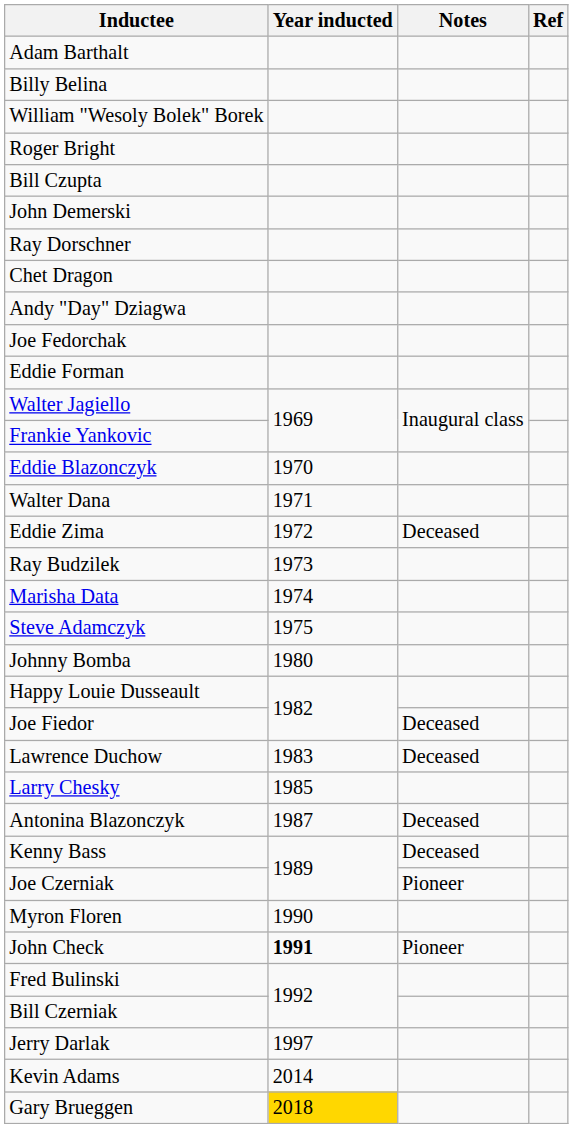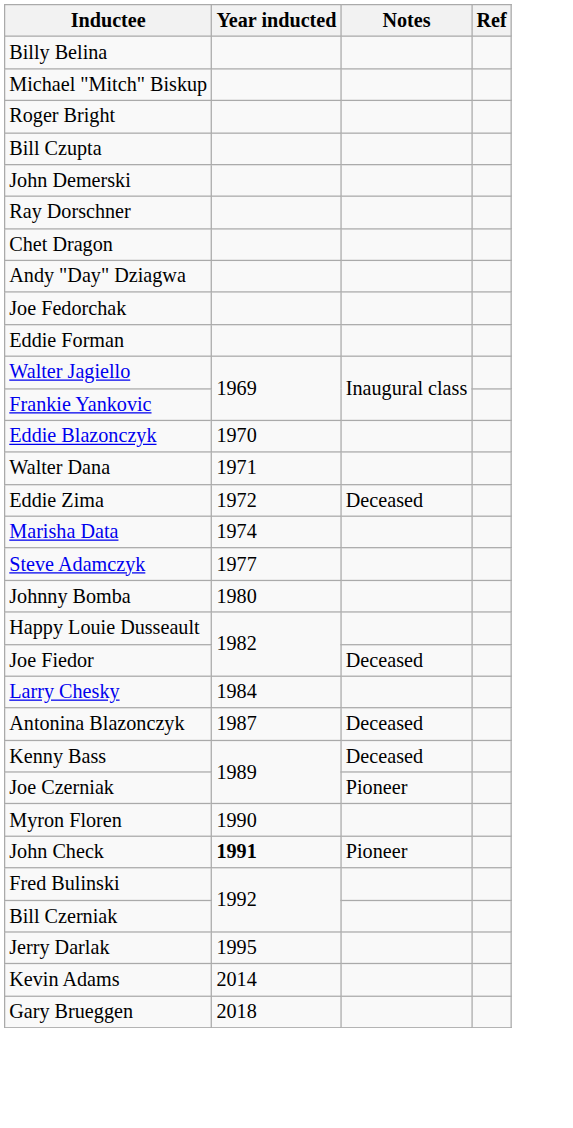- row: Adam Barthalt
+ row: Michael "Mitch" Biskup
- row: William "Wesoly Bolek" Borek
- row: Ray Budzilek | 1973
Steve Adamczyk | Year inducted: 1975 -> 1977
- row: Lawrence Duchow | 1983 | Deceased
Larry Chesky | Year inducted: 1985 -> 1984
Jerry Darlak | Year inducted: 1997 -> 1995
Gary Brueggen | Year inducted: gold background -> no background
